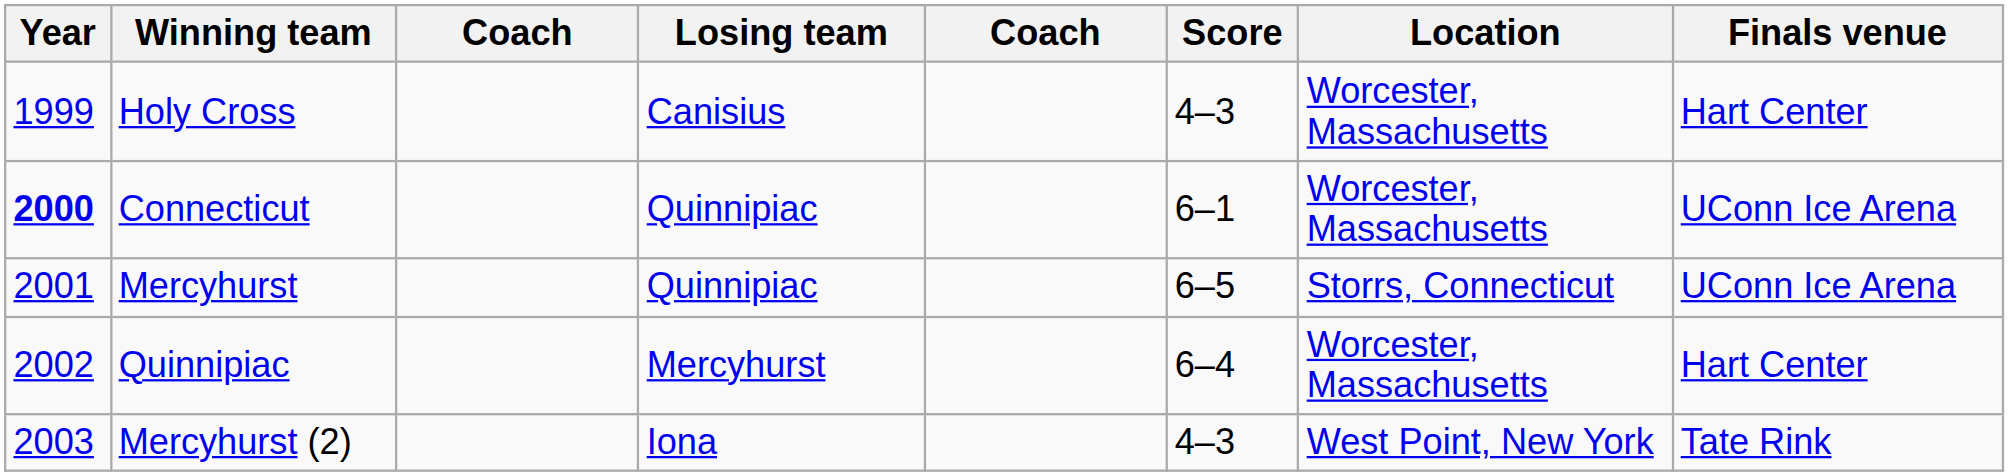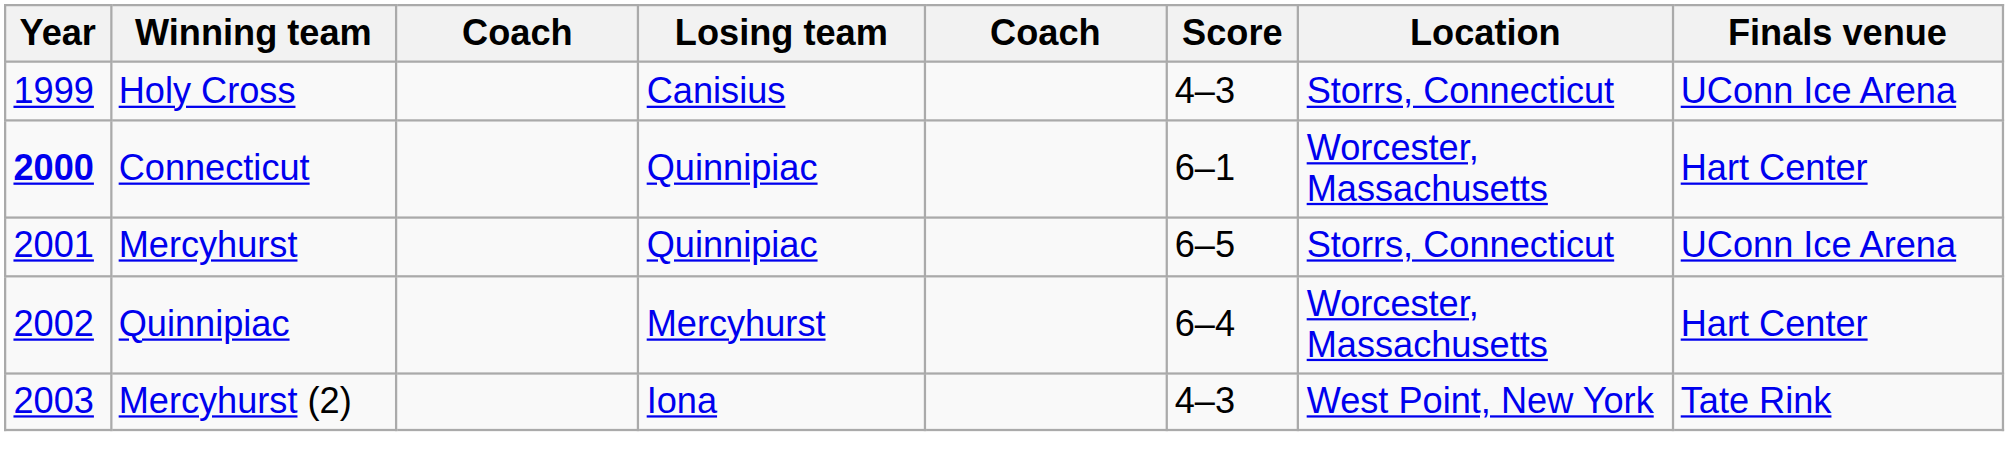Holy Cross | Location: Worcester, Massachusetts -> Storrs, Connecticut
Holy Cross | Finals venue: Hart Center -> UConn Ice Arena
Connecticut | Finals venue: UConn Ice Arena -> Hart Center
